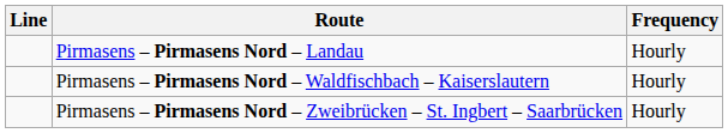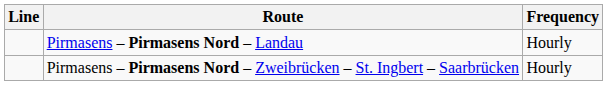- row: Pirmasens – Pirmasens Nord – Waldfischbach – Kaiserslautern | Hourly
